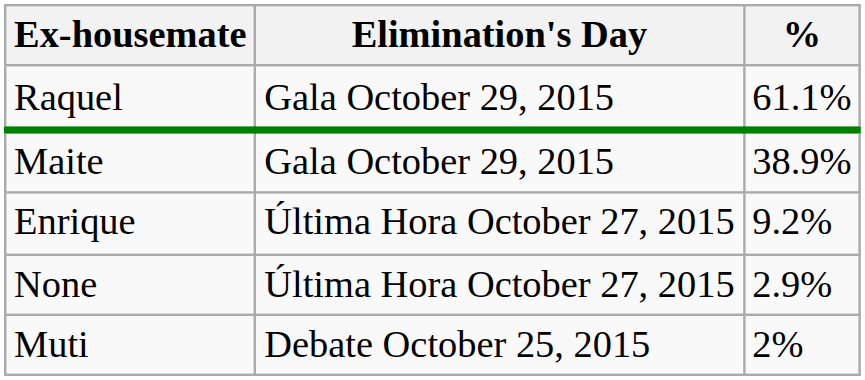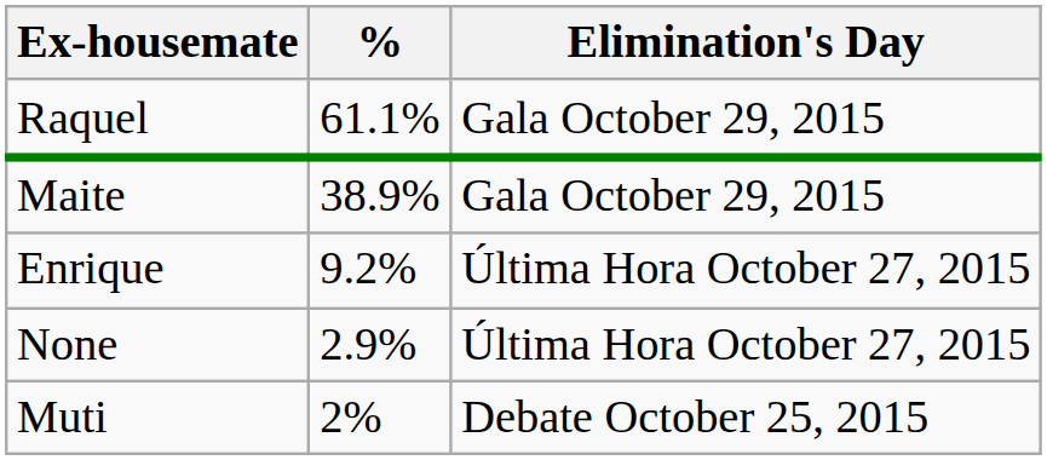columns swapped: % <-> Elimination's Day
